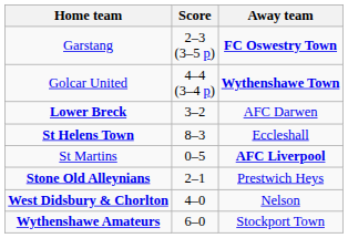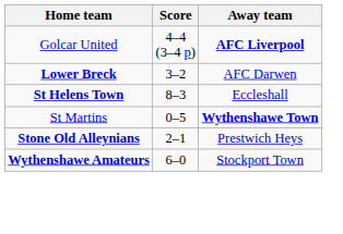- row: Garstang | 2–3 (3–5 p) | FC Oswestry Town
Golcar United | Away team: Wythenshawe Town -> AFC Liverpool
St Martins | Away team: AFC Liverpool -> Wythenshawe Town
- row: West Didsbury & Chorlton | 4–0 | Nelson
